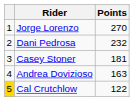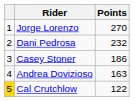Casey Stoner | Points: 181 -> 186
